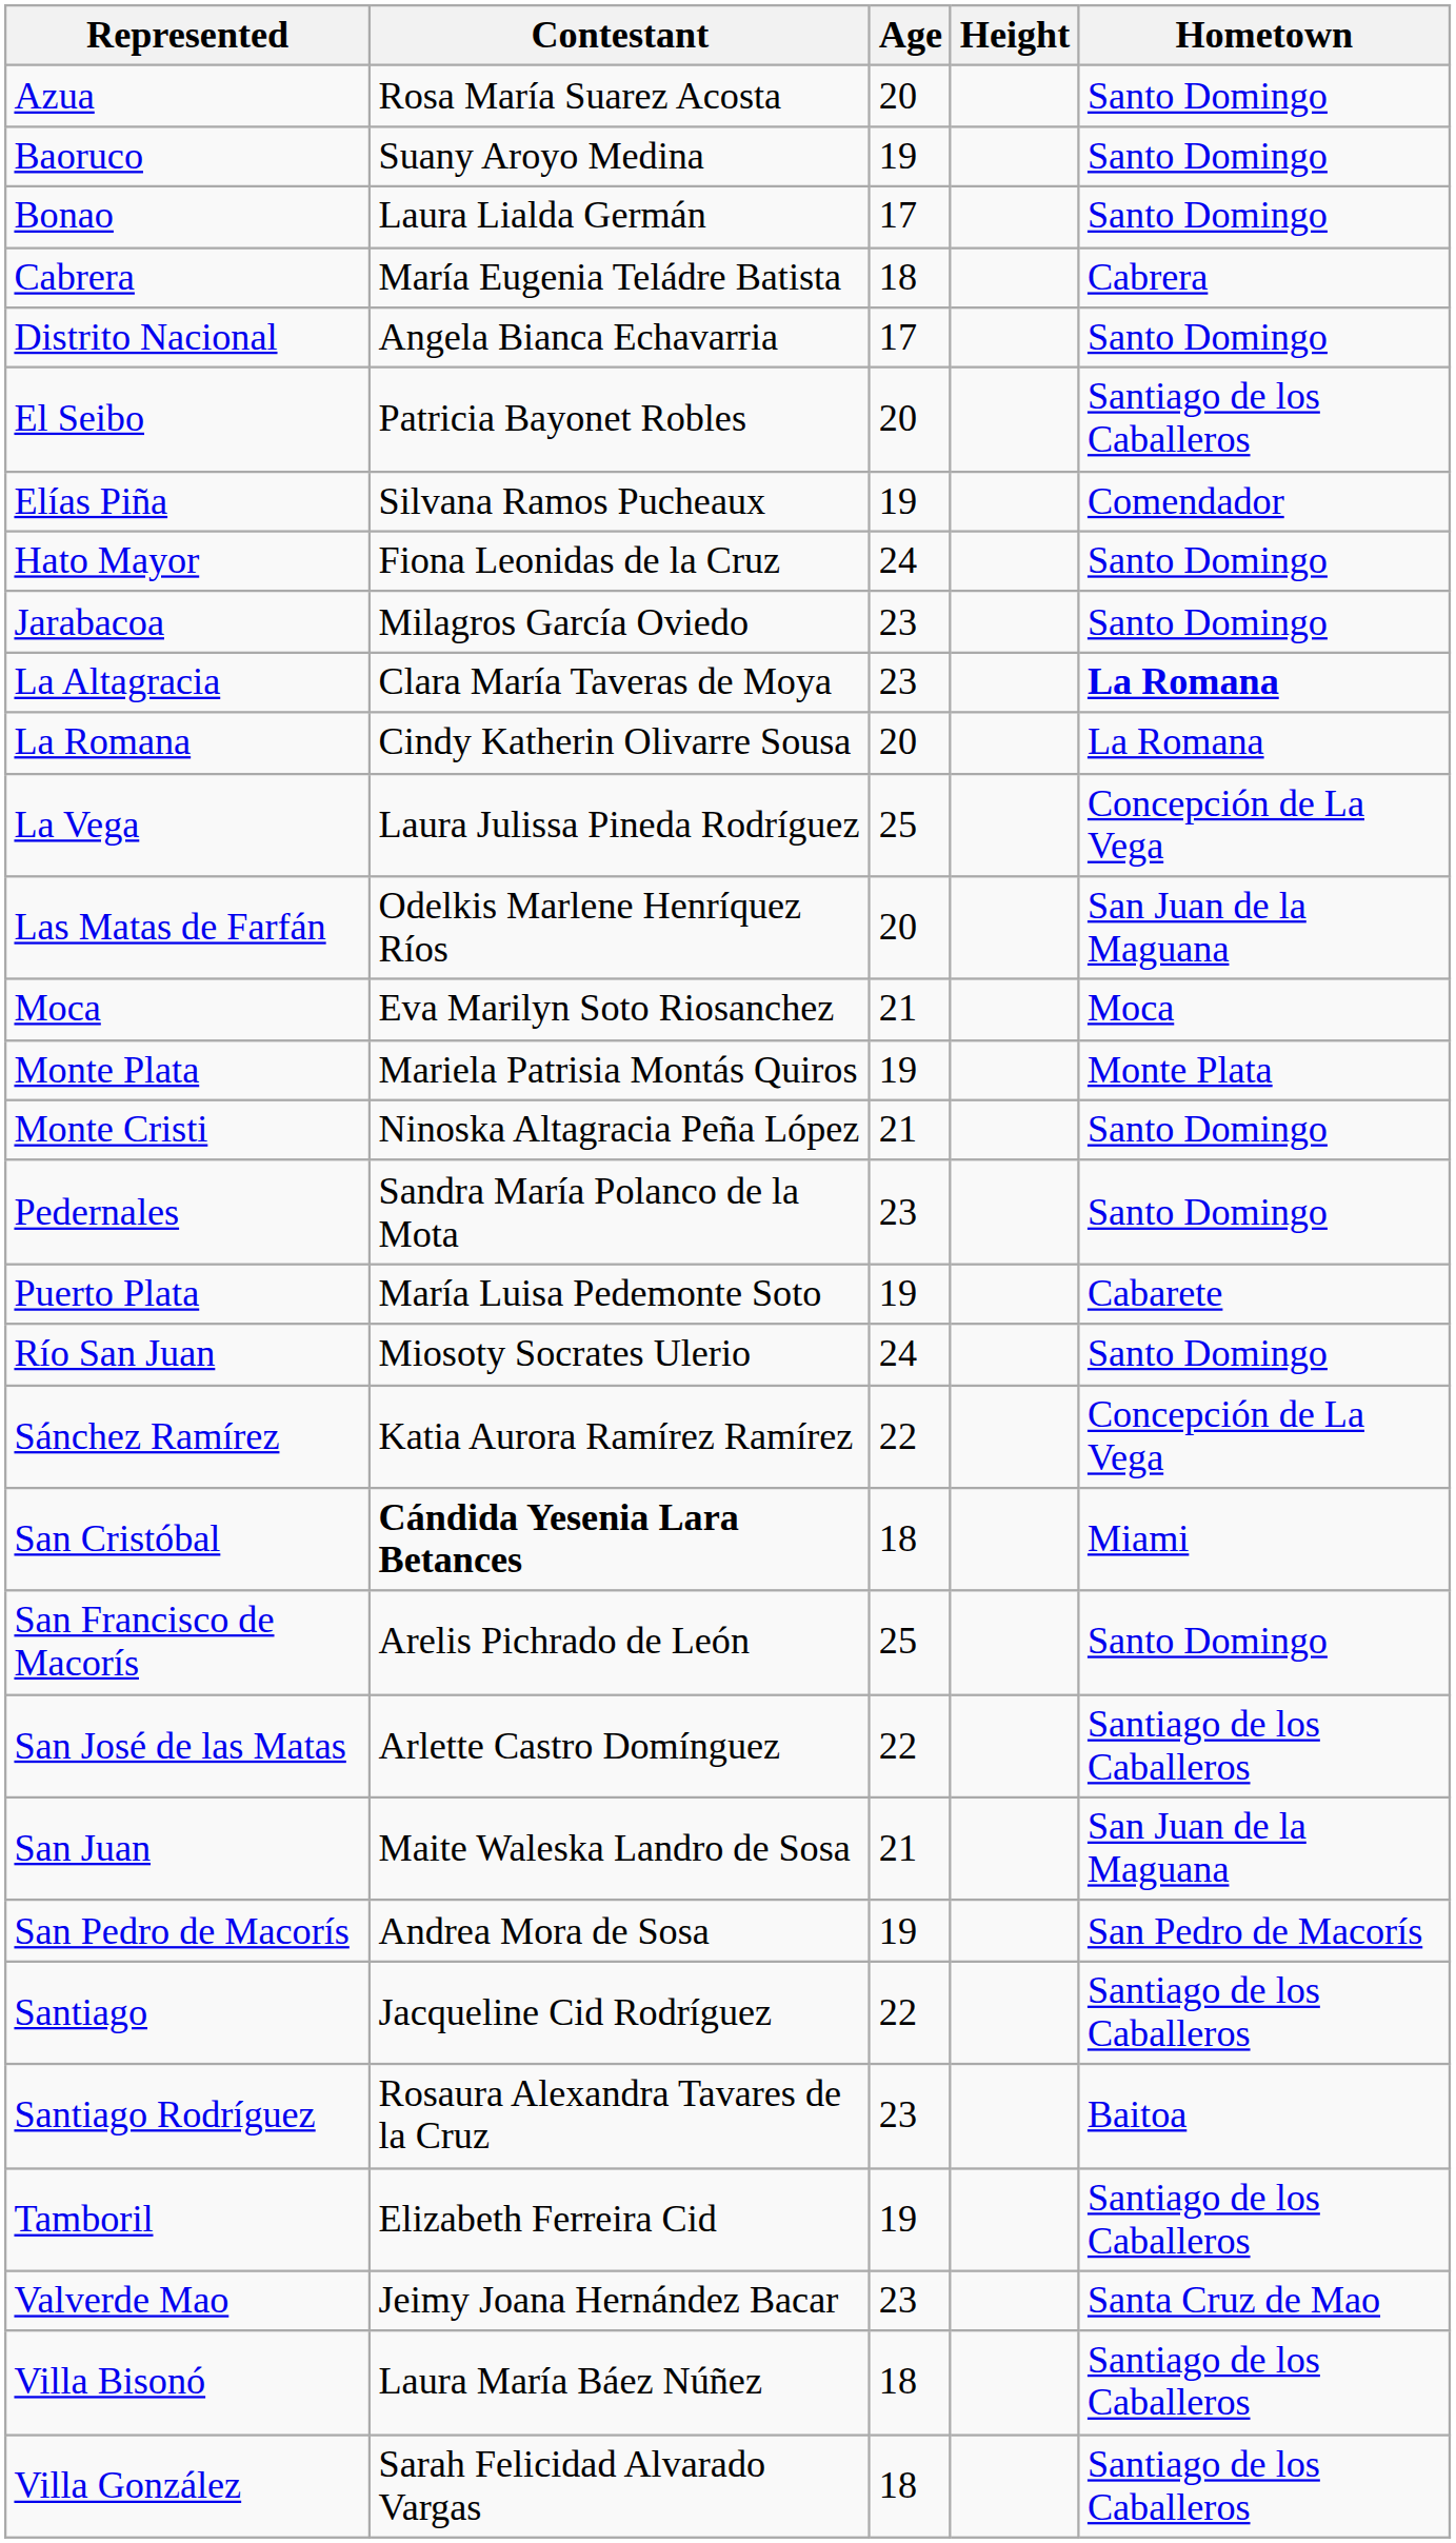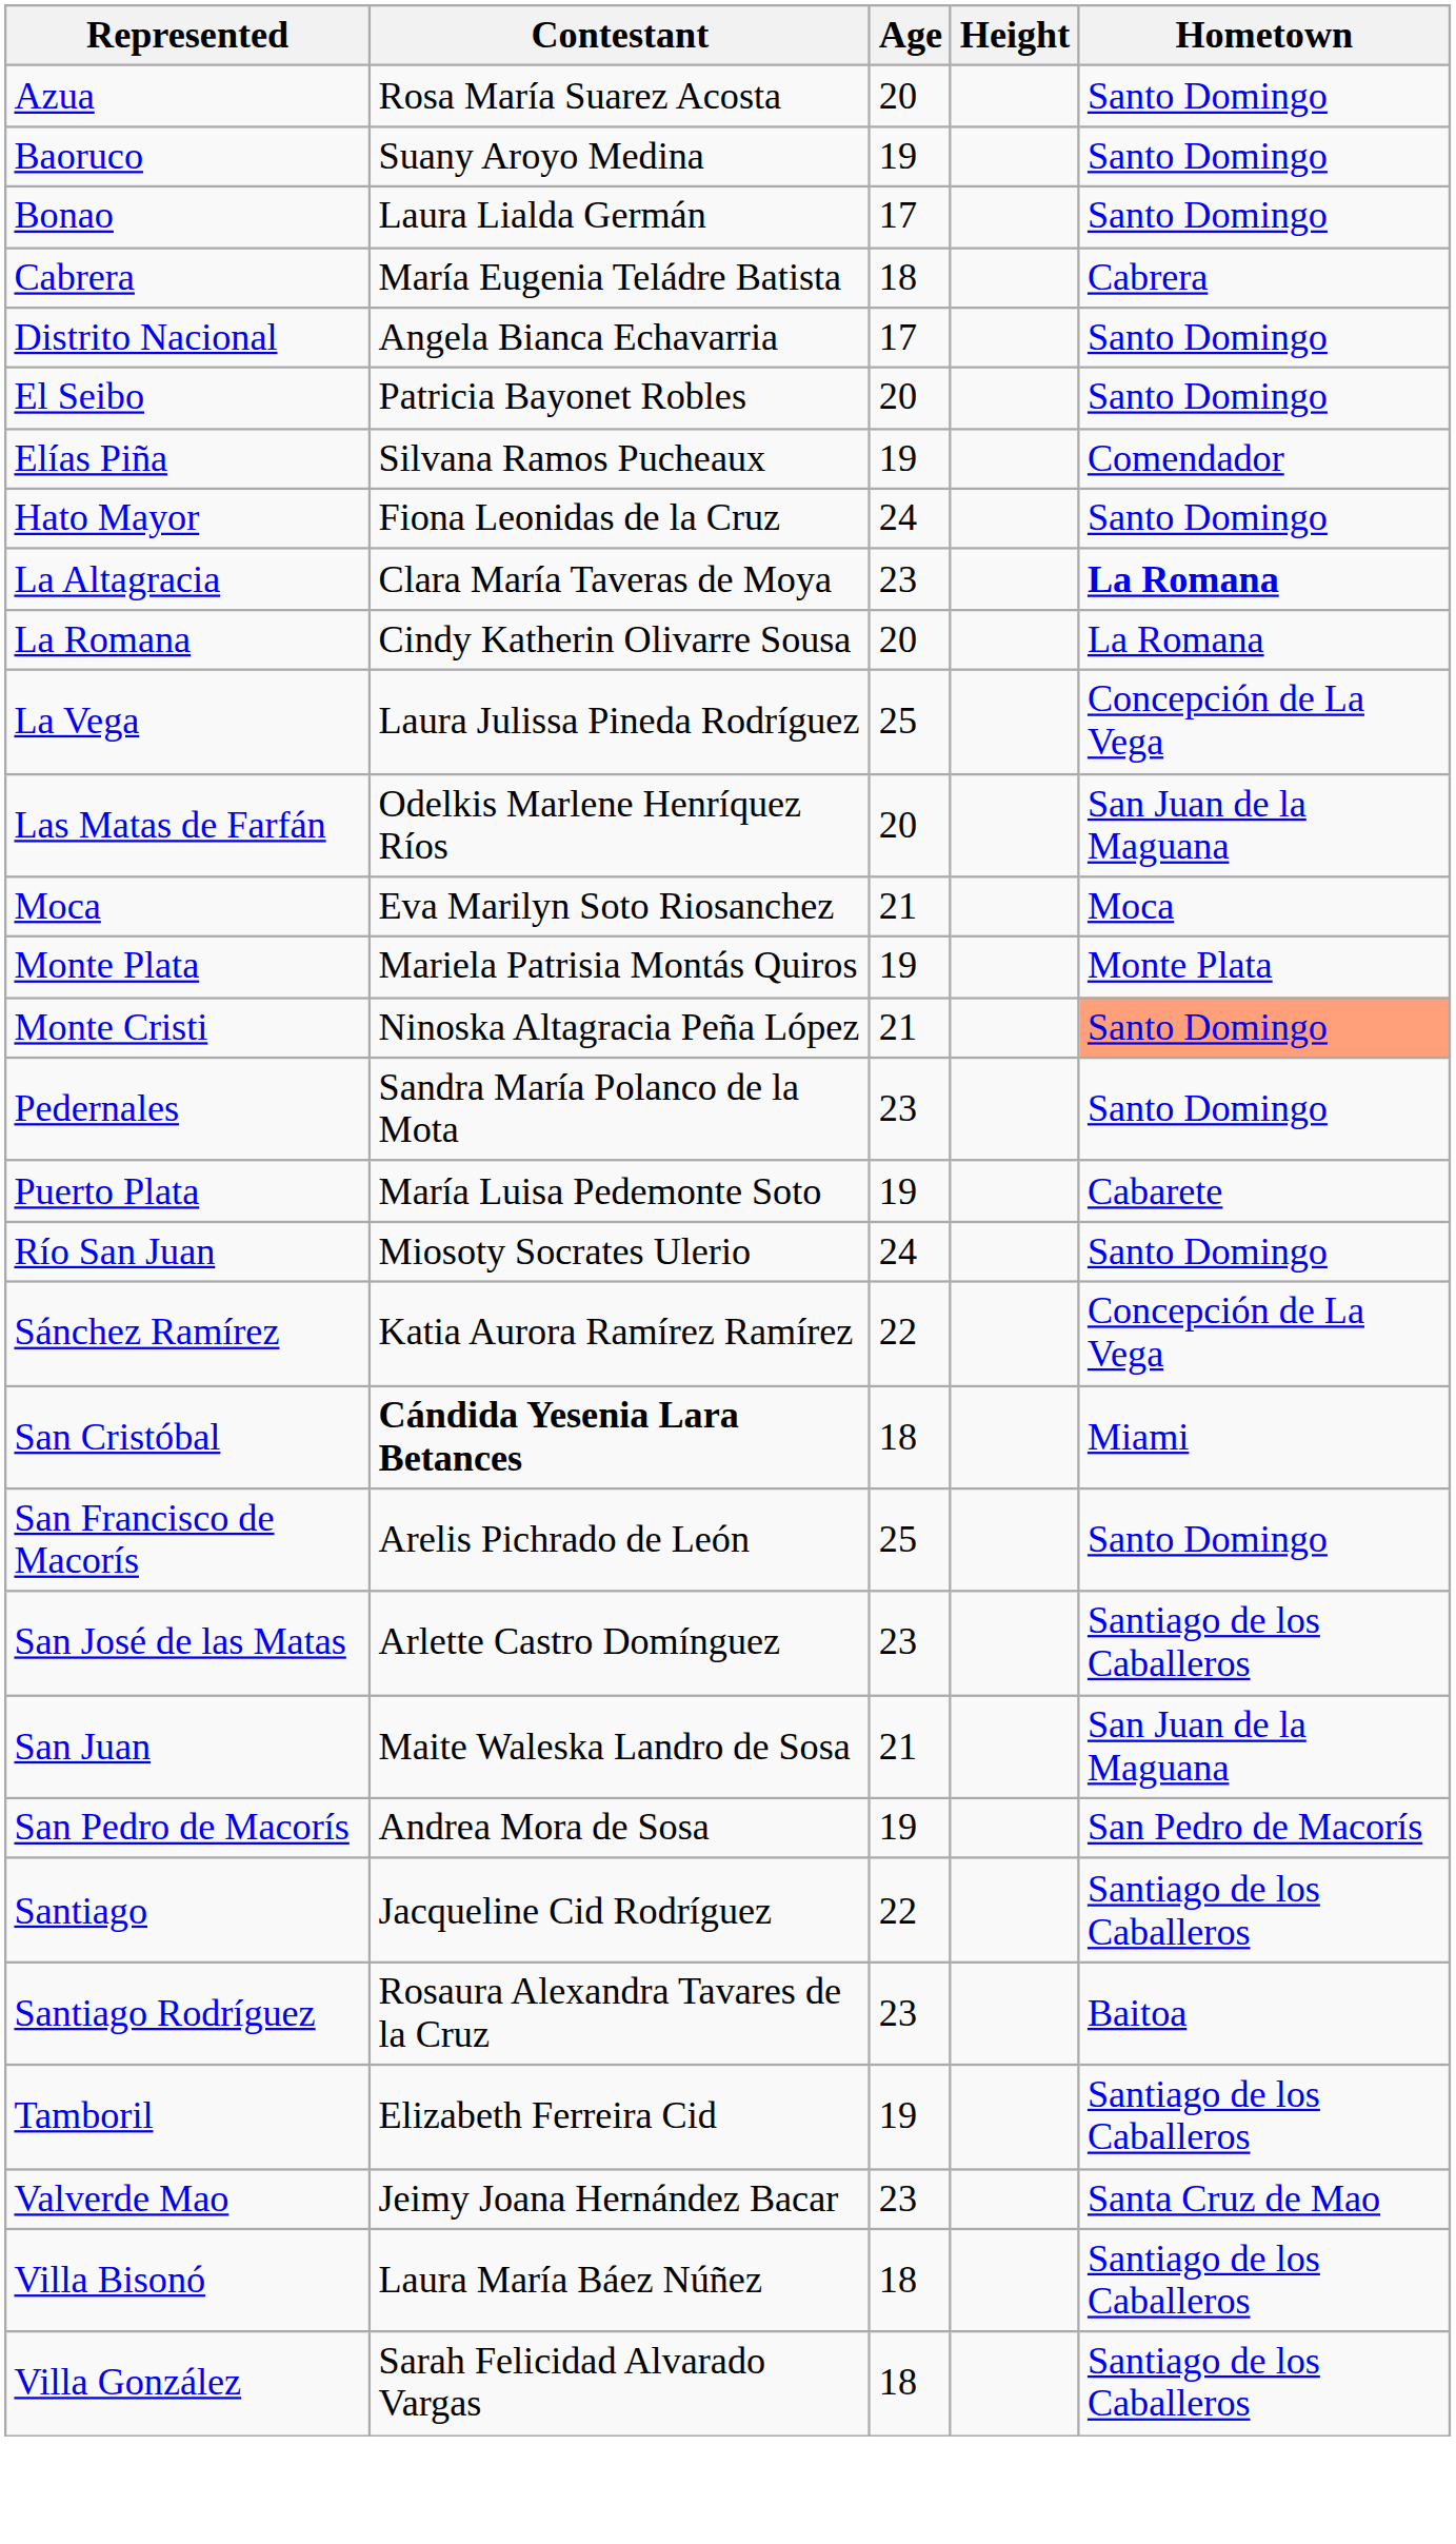El Seibo | Hometown: Santiago de los Caballeros -> Santo Domingo
- row: Jarabacoa | Milagros García Oviedo | 23 | Santo Domingo
Monte Cristi | Hometown: no background -> lightsalmon background
San José de las Matas | Age: 22 -> 23
